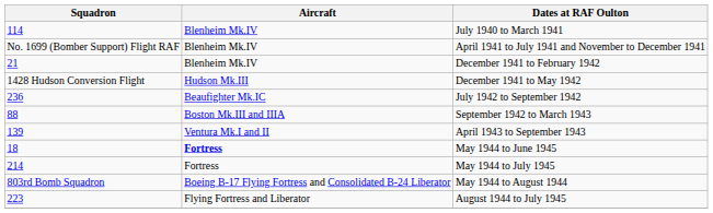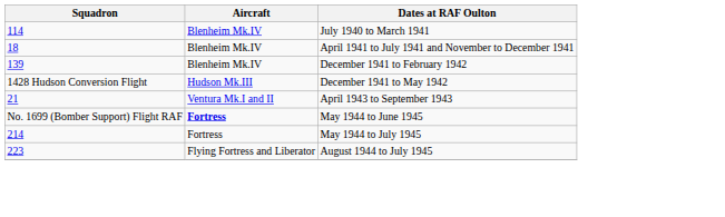April 1941 to July 1941 and November to December 1941 | Squadron: No. 1699 (Bomber Support) Flight RAF -> 18
December 1941 to February 1942 | Squadron: 21 -> 139
- row: 236 | Beaufighter Mk.IC | July 1942 to September 1942
- row: 88 | Boston Mk.III and IIIA | September 1942 to March 1943
April 1943 to September 1943 | Squadron: 139 -> 21
May 1944 to June 1945 | Squadron: 18 -> No. 1699 (Bomber Support) Flight RAF
- row: 803rd Bomb Squadron | Boeing B-17 Flying Fortress and Consolidated B-24 Liberator | May 1944 to August 1944
